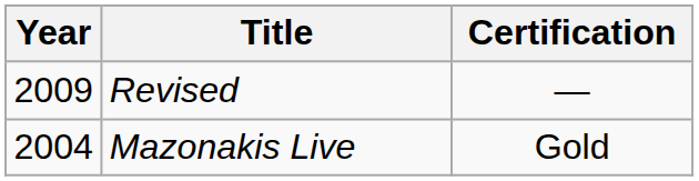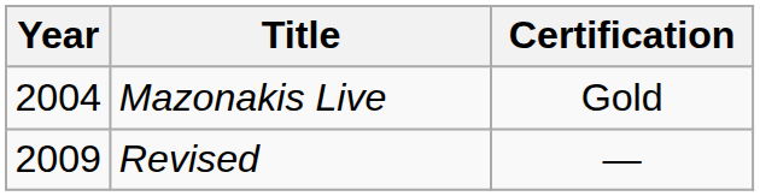rows swapped: Mazonakis Live <-> Revised
